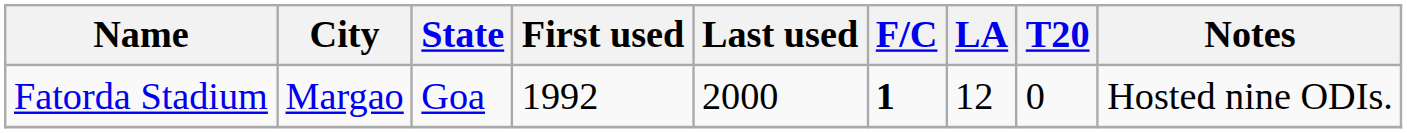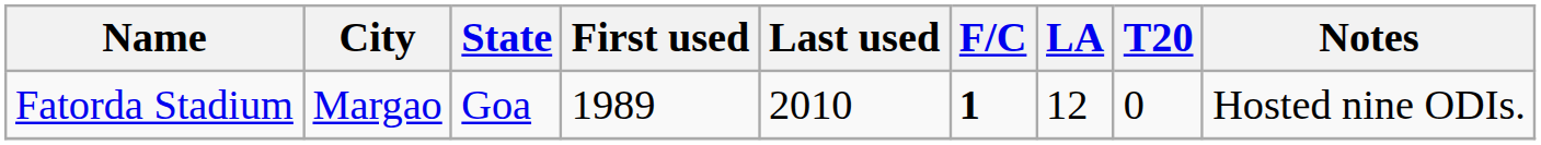Fatorda Stadium | First used: 1992 -> 1989
Fatorda Stadium | Last used: 2000 -> 2010
